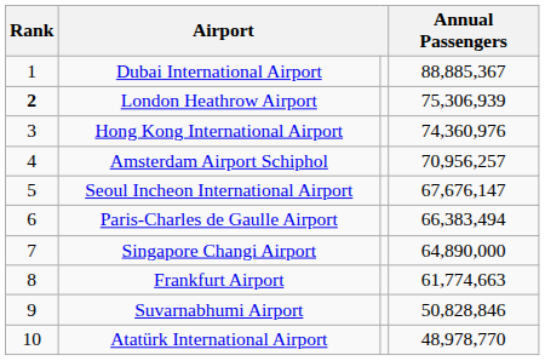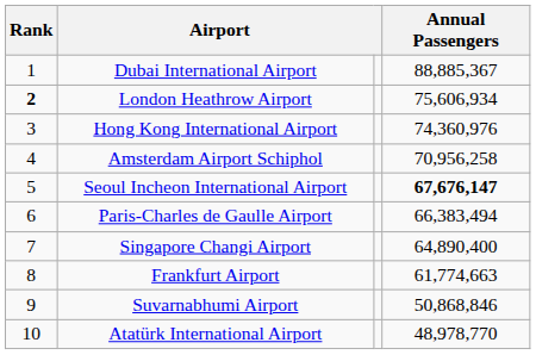London Heathrow Airport | Annual Passengers: 75,306,939 -> 75,606,934
Amsterdam Airport Schiphol | Annual Passengers: 70,956,257 -> 70,956,258
Seoul Incheon International Airport | Annual Passengers: normal -> bold
Singapore Changi Airport | Annual Passengers: 64,890,000 -> 64,890,400
Suvarnabhumi Airport | Annual Passengers: 50,828,846 -> 50,868,846
